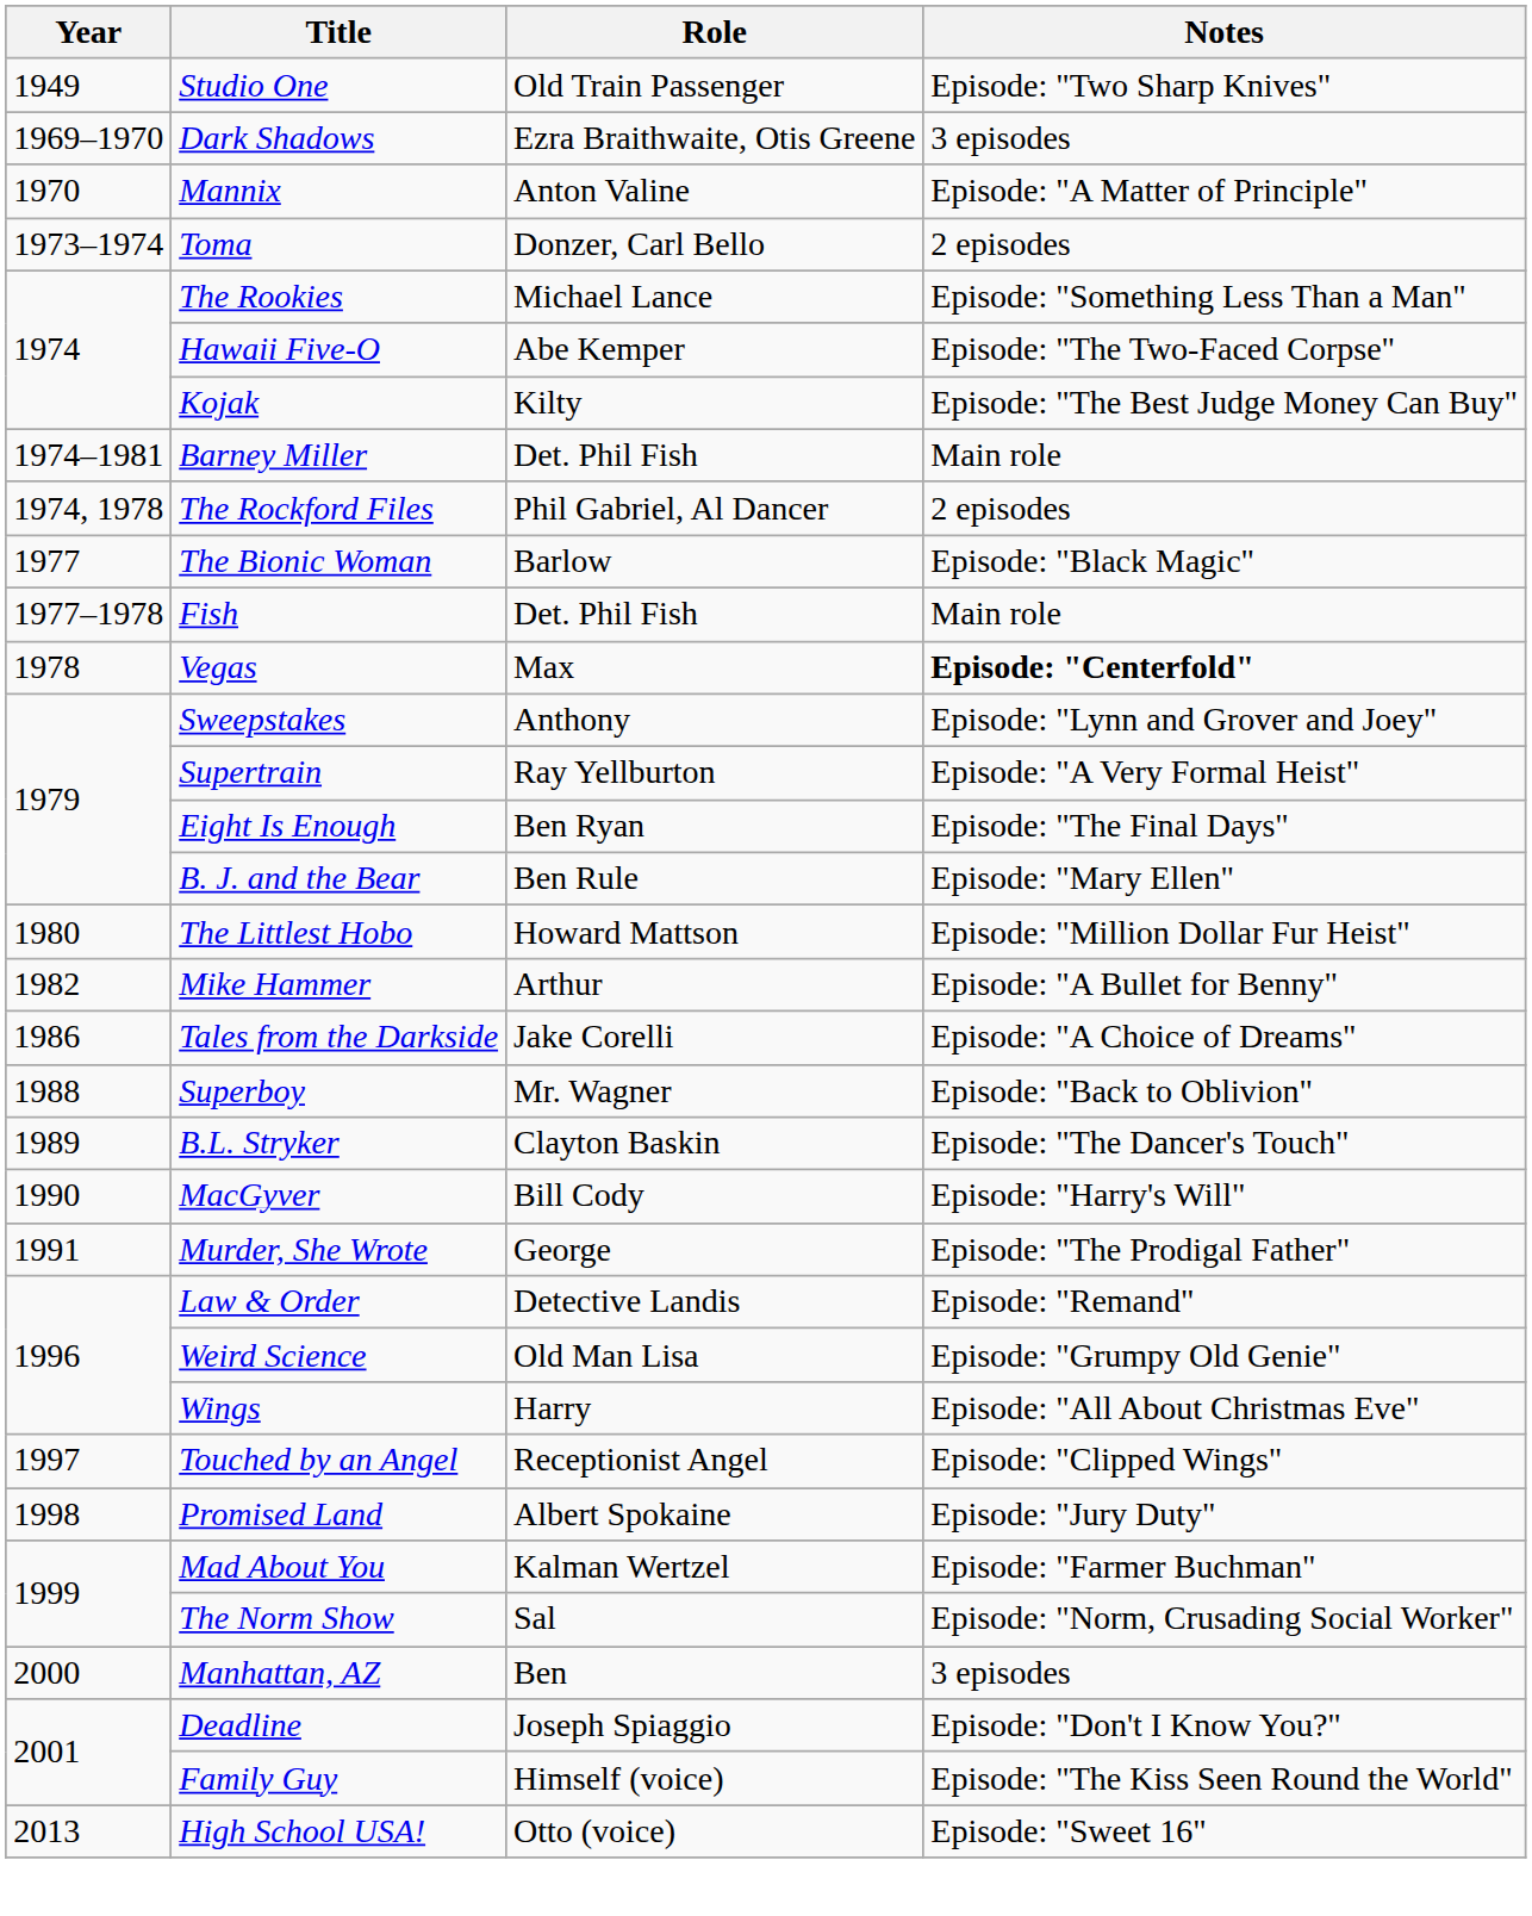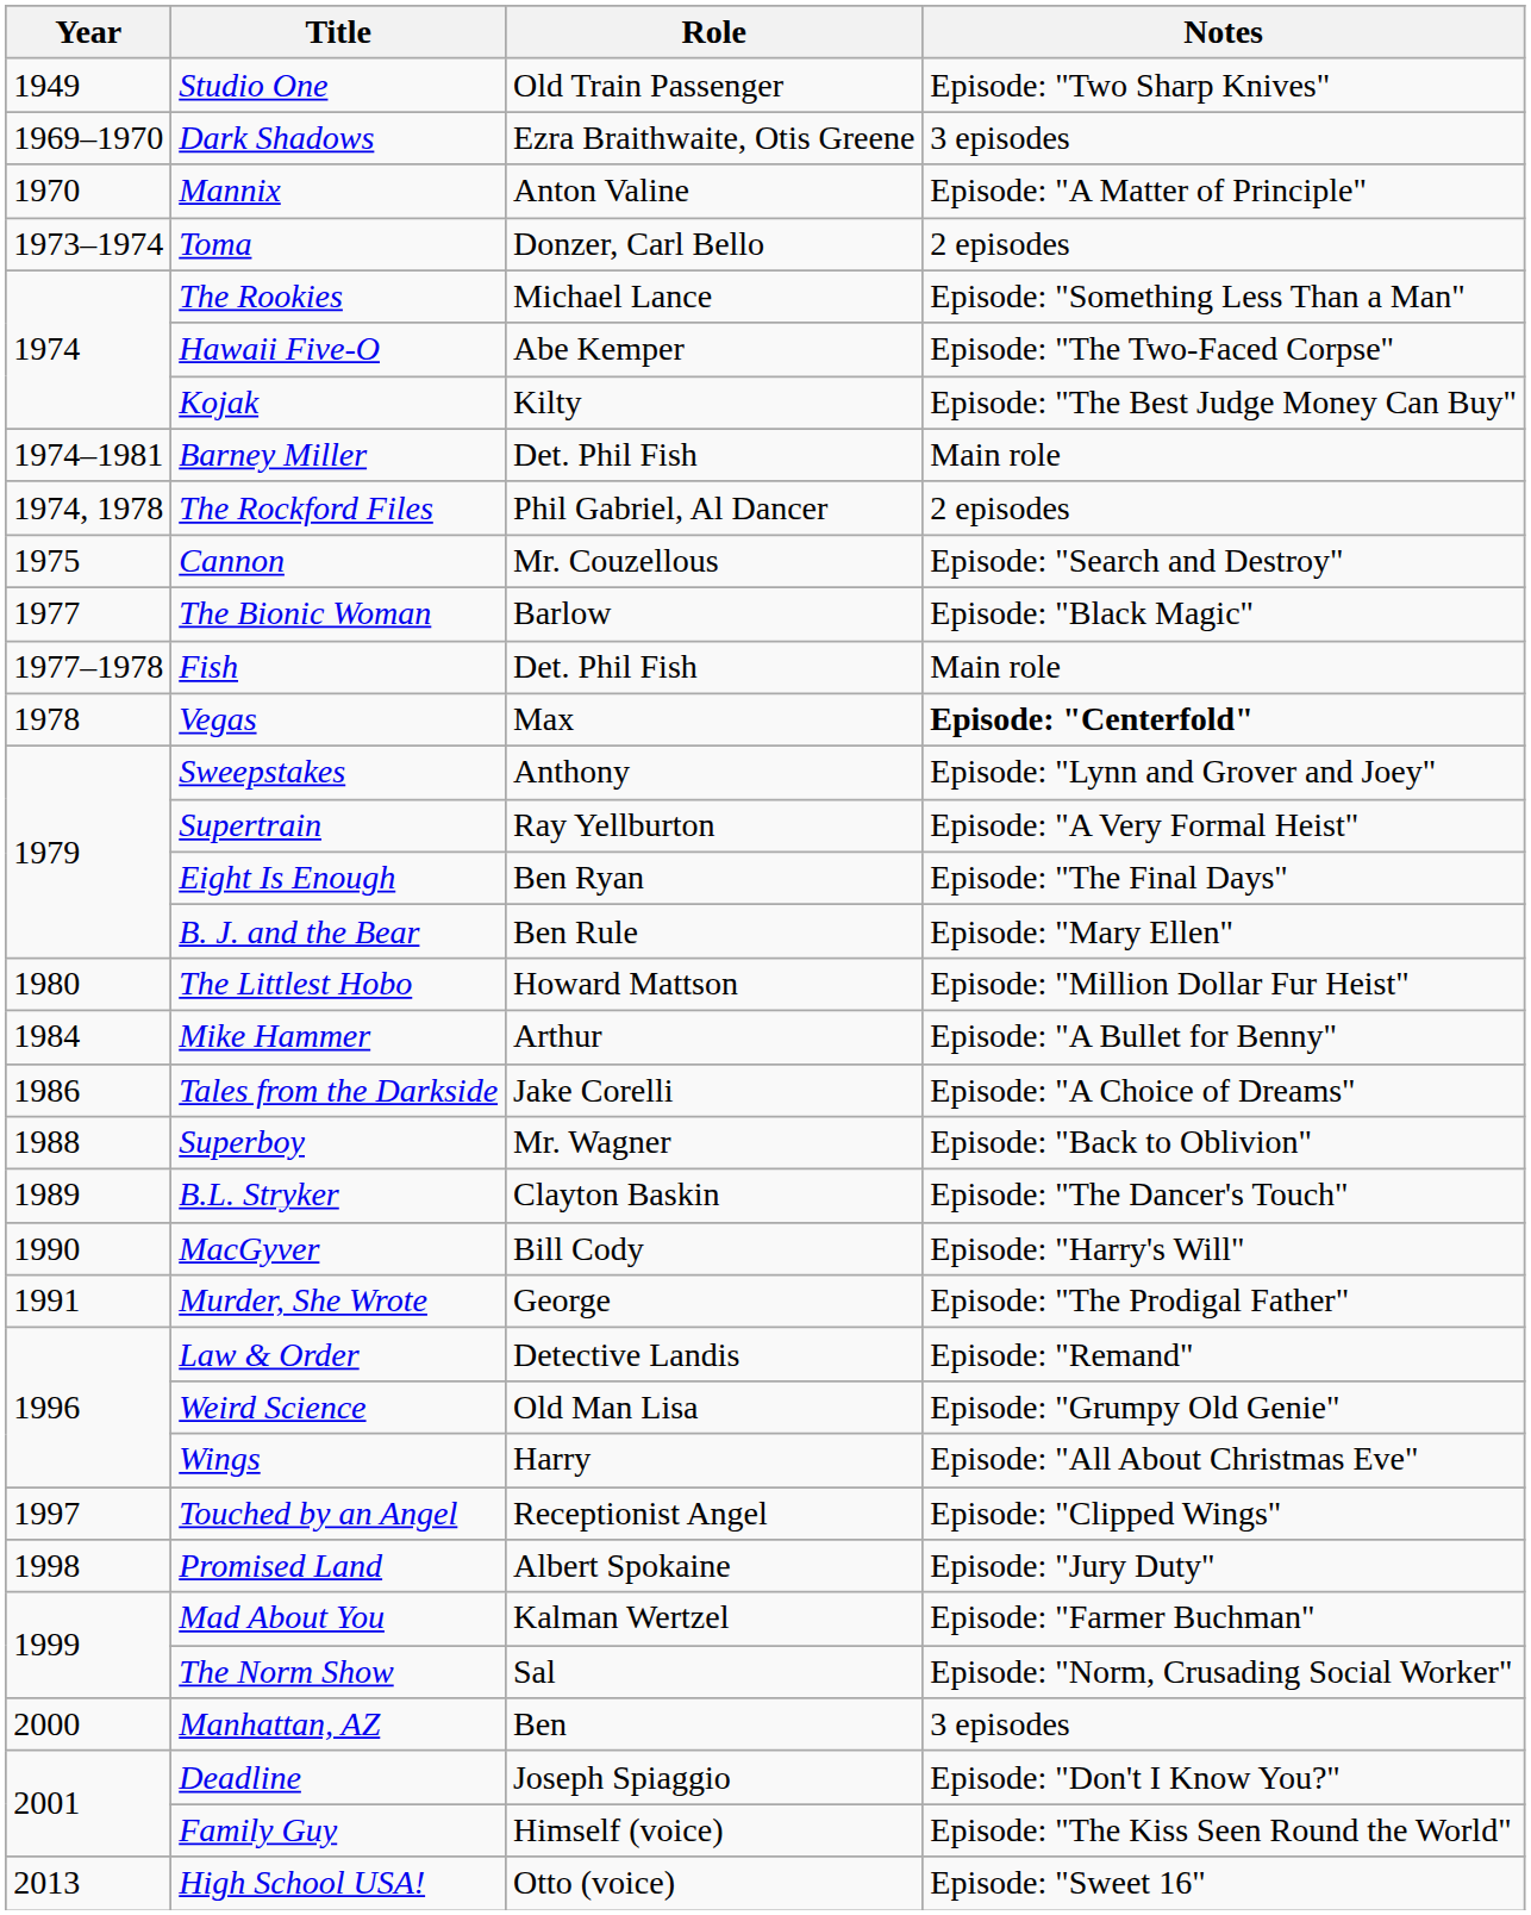+ row: 1975 | Cannon | Mr. Couzellous | Episode: "Search and Destroy"
Mike Hammer | Year: 1982 -> 1984
